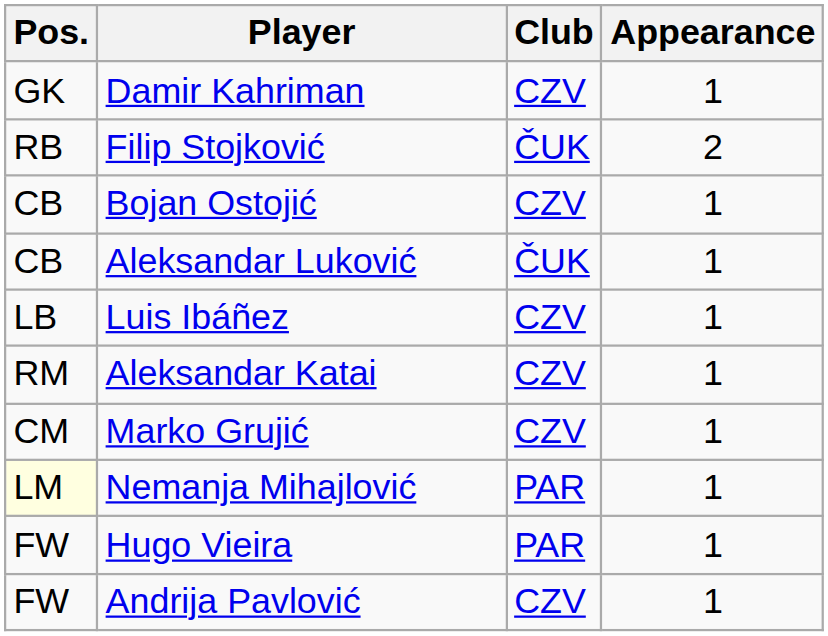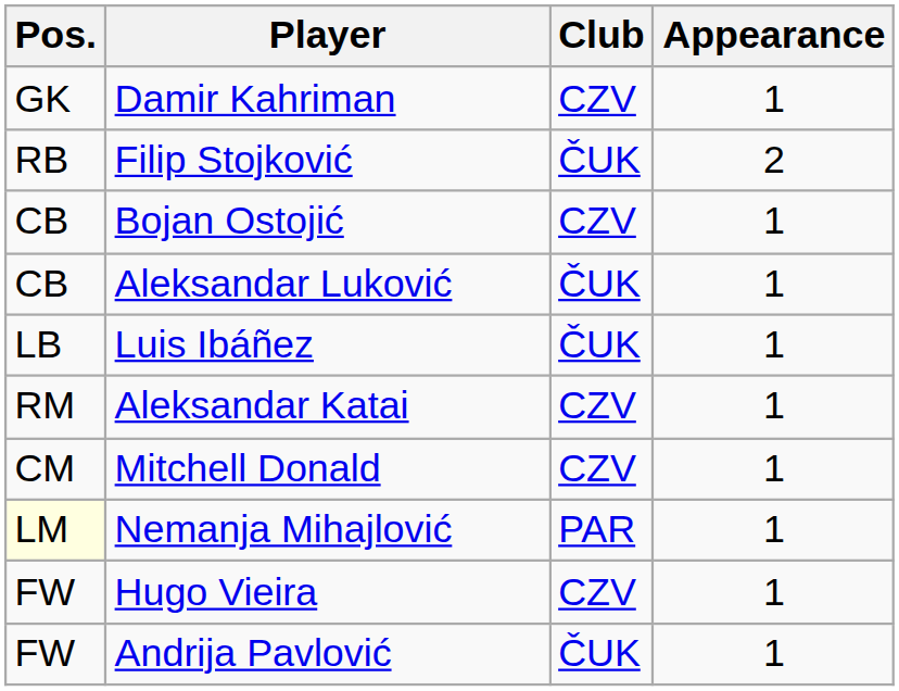Luis Ibáñez | Club: CZV -> ČUK
+ row: CM | Mitchell Donald | CZV | 1
- row: CM | Marko Grujić | CZV | 1
Hugo Vieira | Club: PAR -> CZV
Andrija Pavlović | Club: CZV -> ČUK
